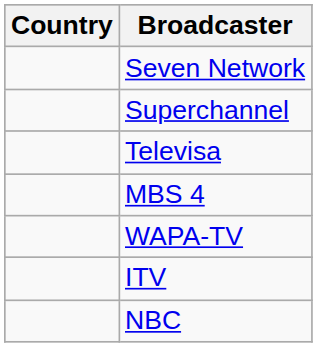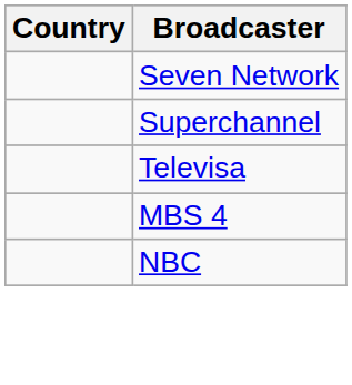- row: WAPA-TV
- row: ITV
